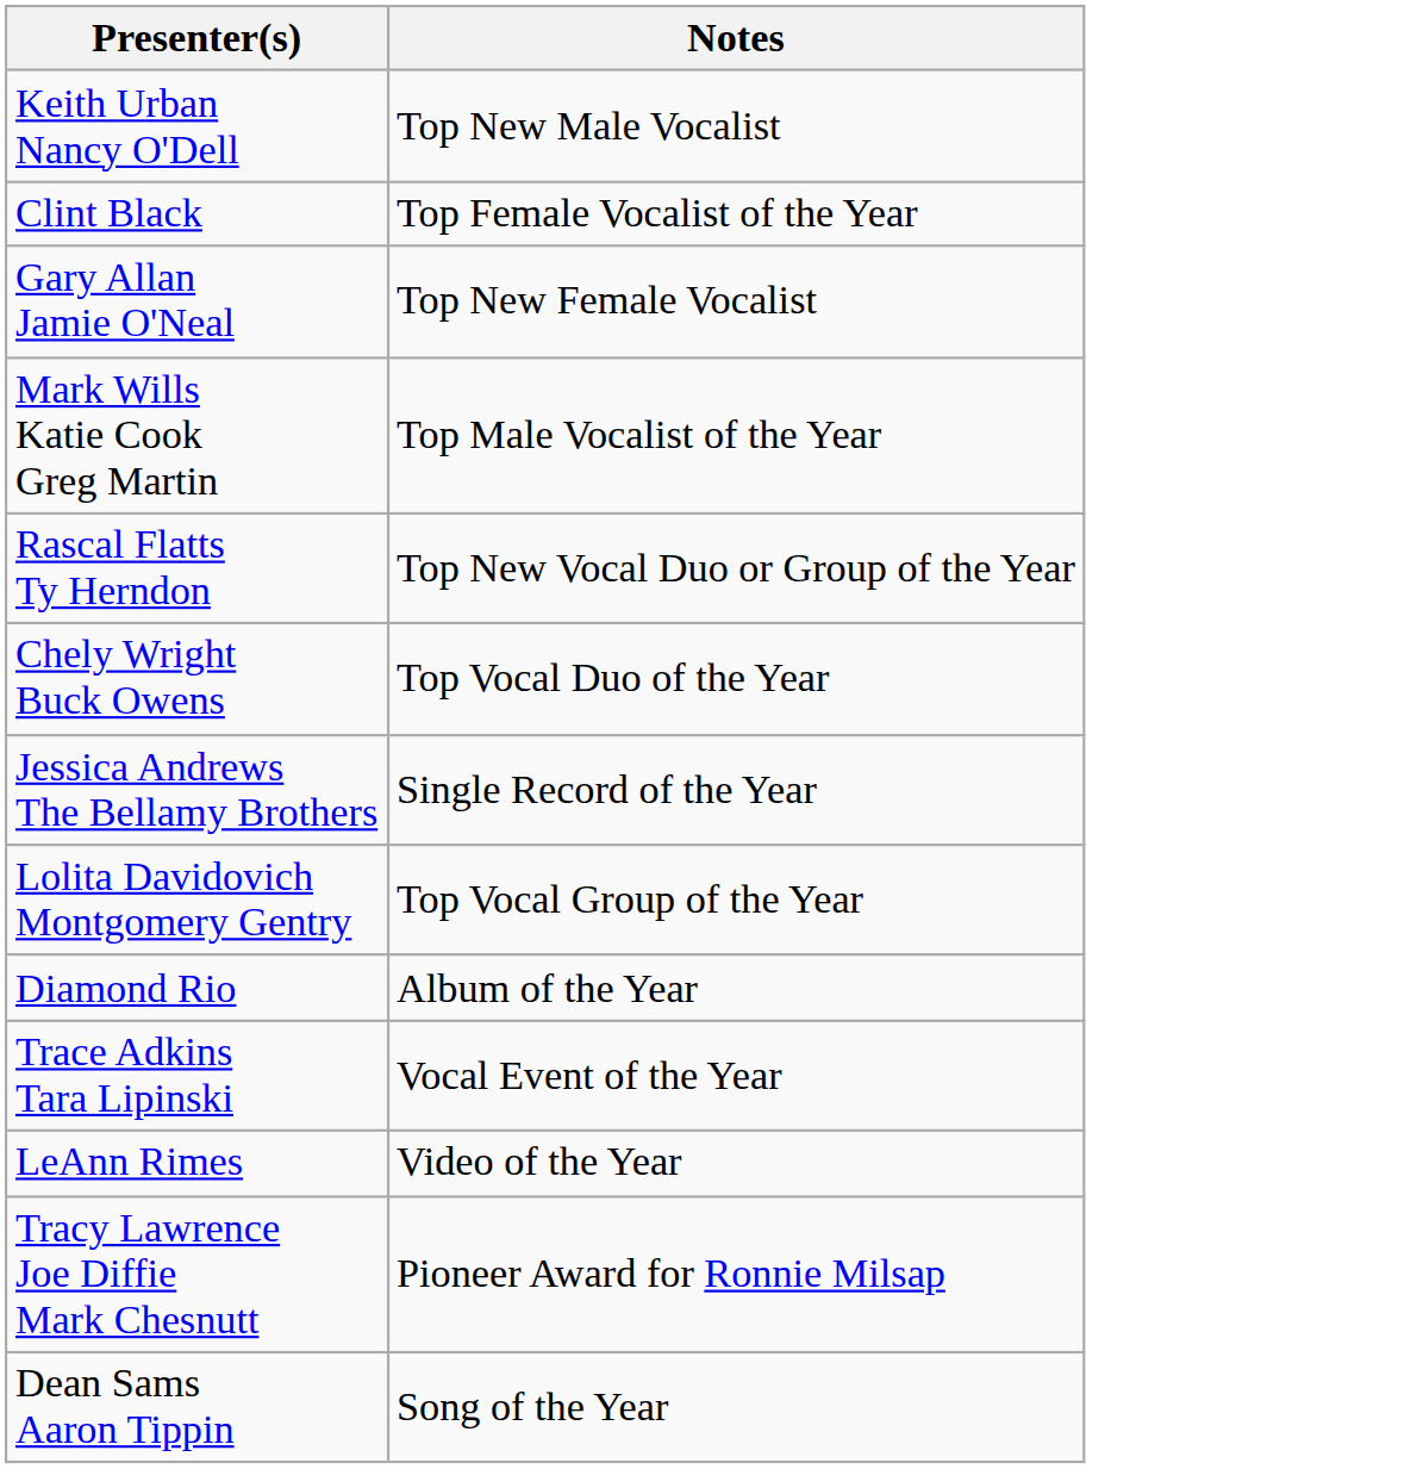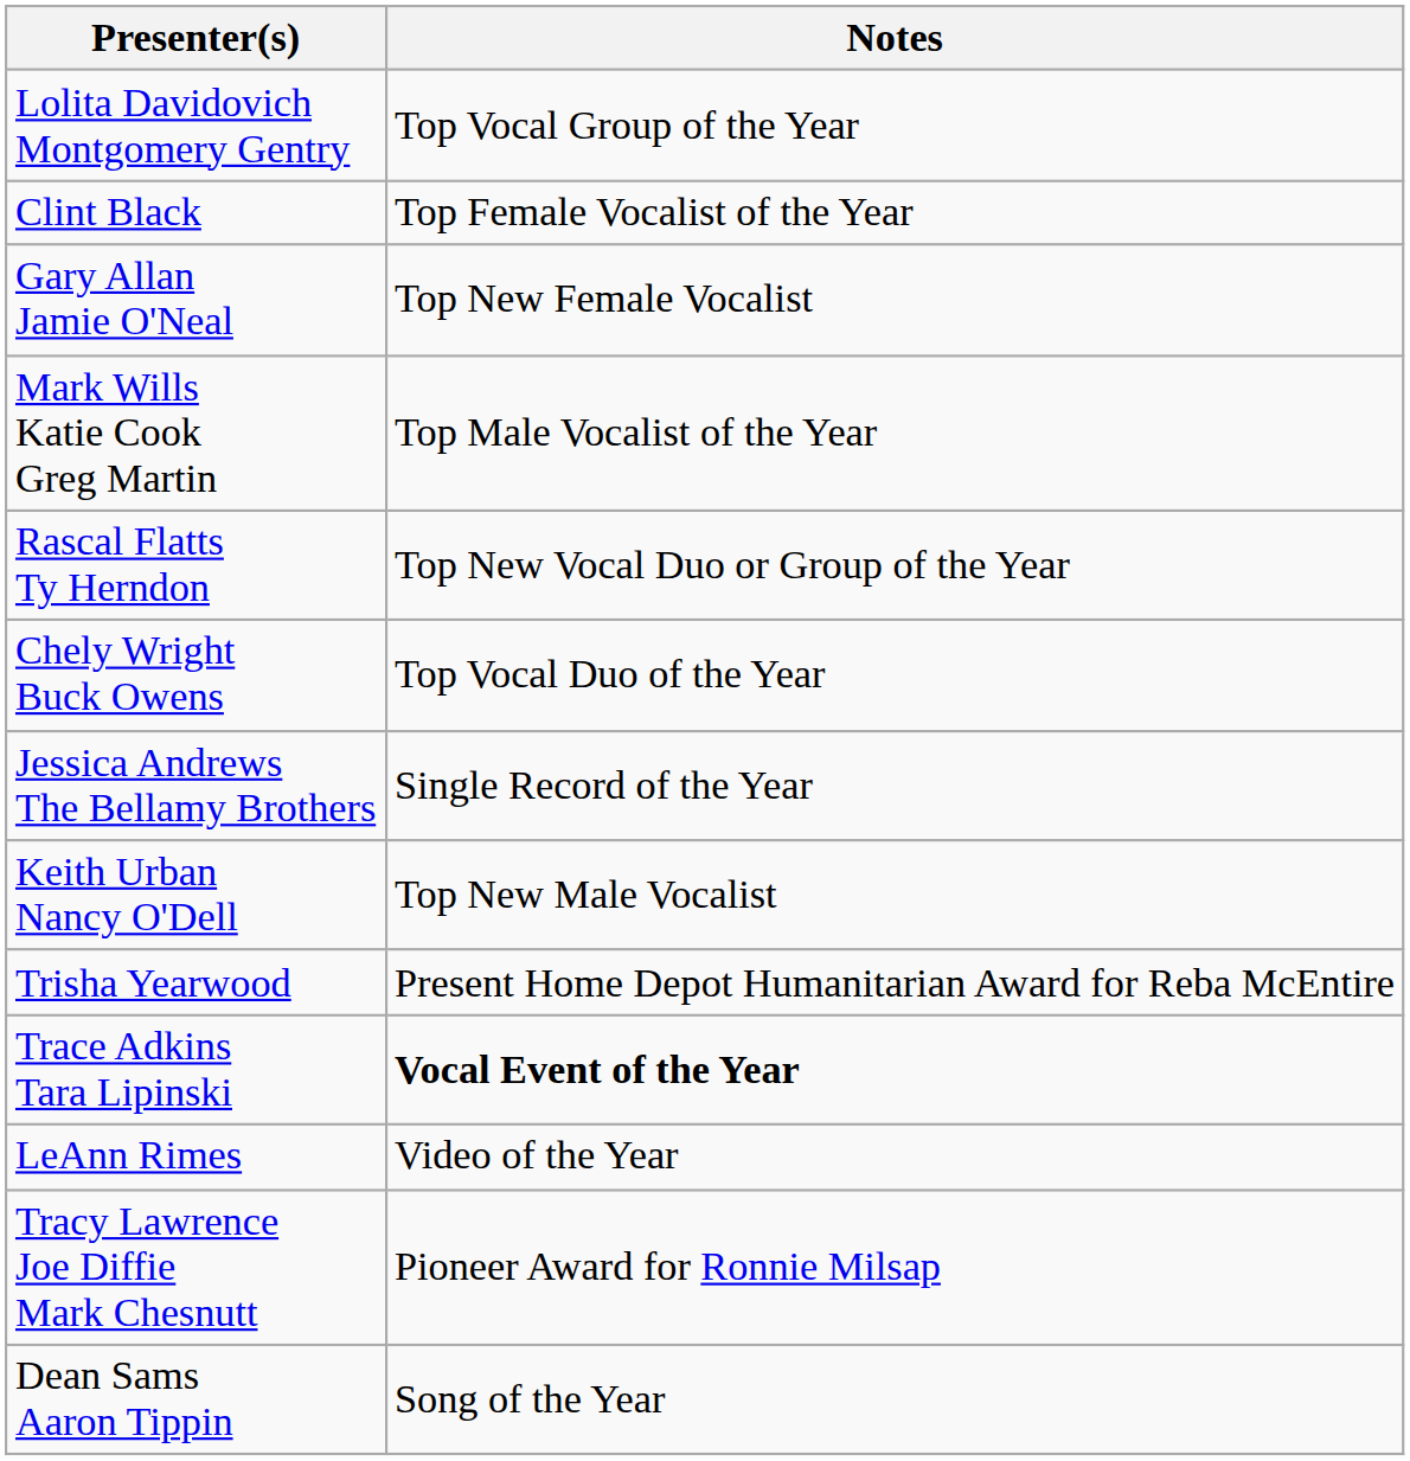rows swapped: Lolita Davidovich Montgomery Gentry <-> Keith Urban Nancy O'Dell
- row: Diamond Rio | Album of the Year
+ row: Trisha Yearwood | Present Home Depot Humanitarian Award for Reba McEntire
Trace Adkins Tara Lipinski | Notes: normal -> bold
